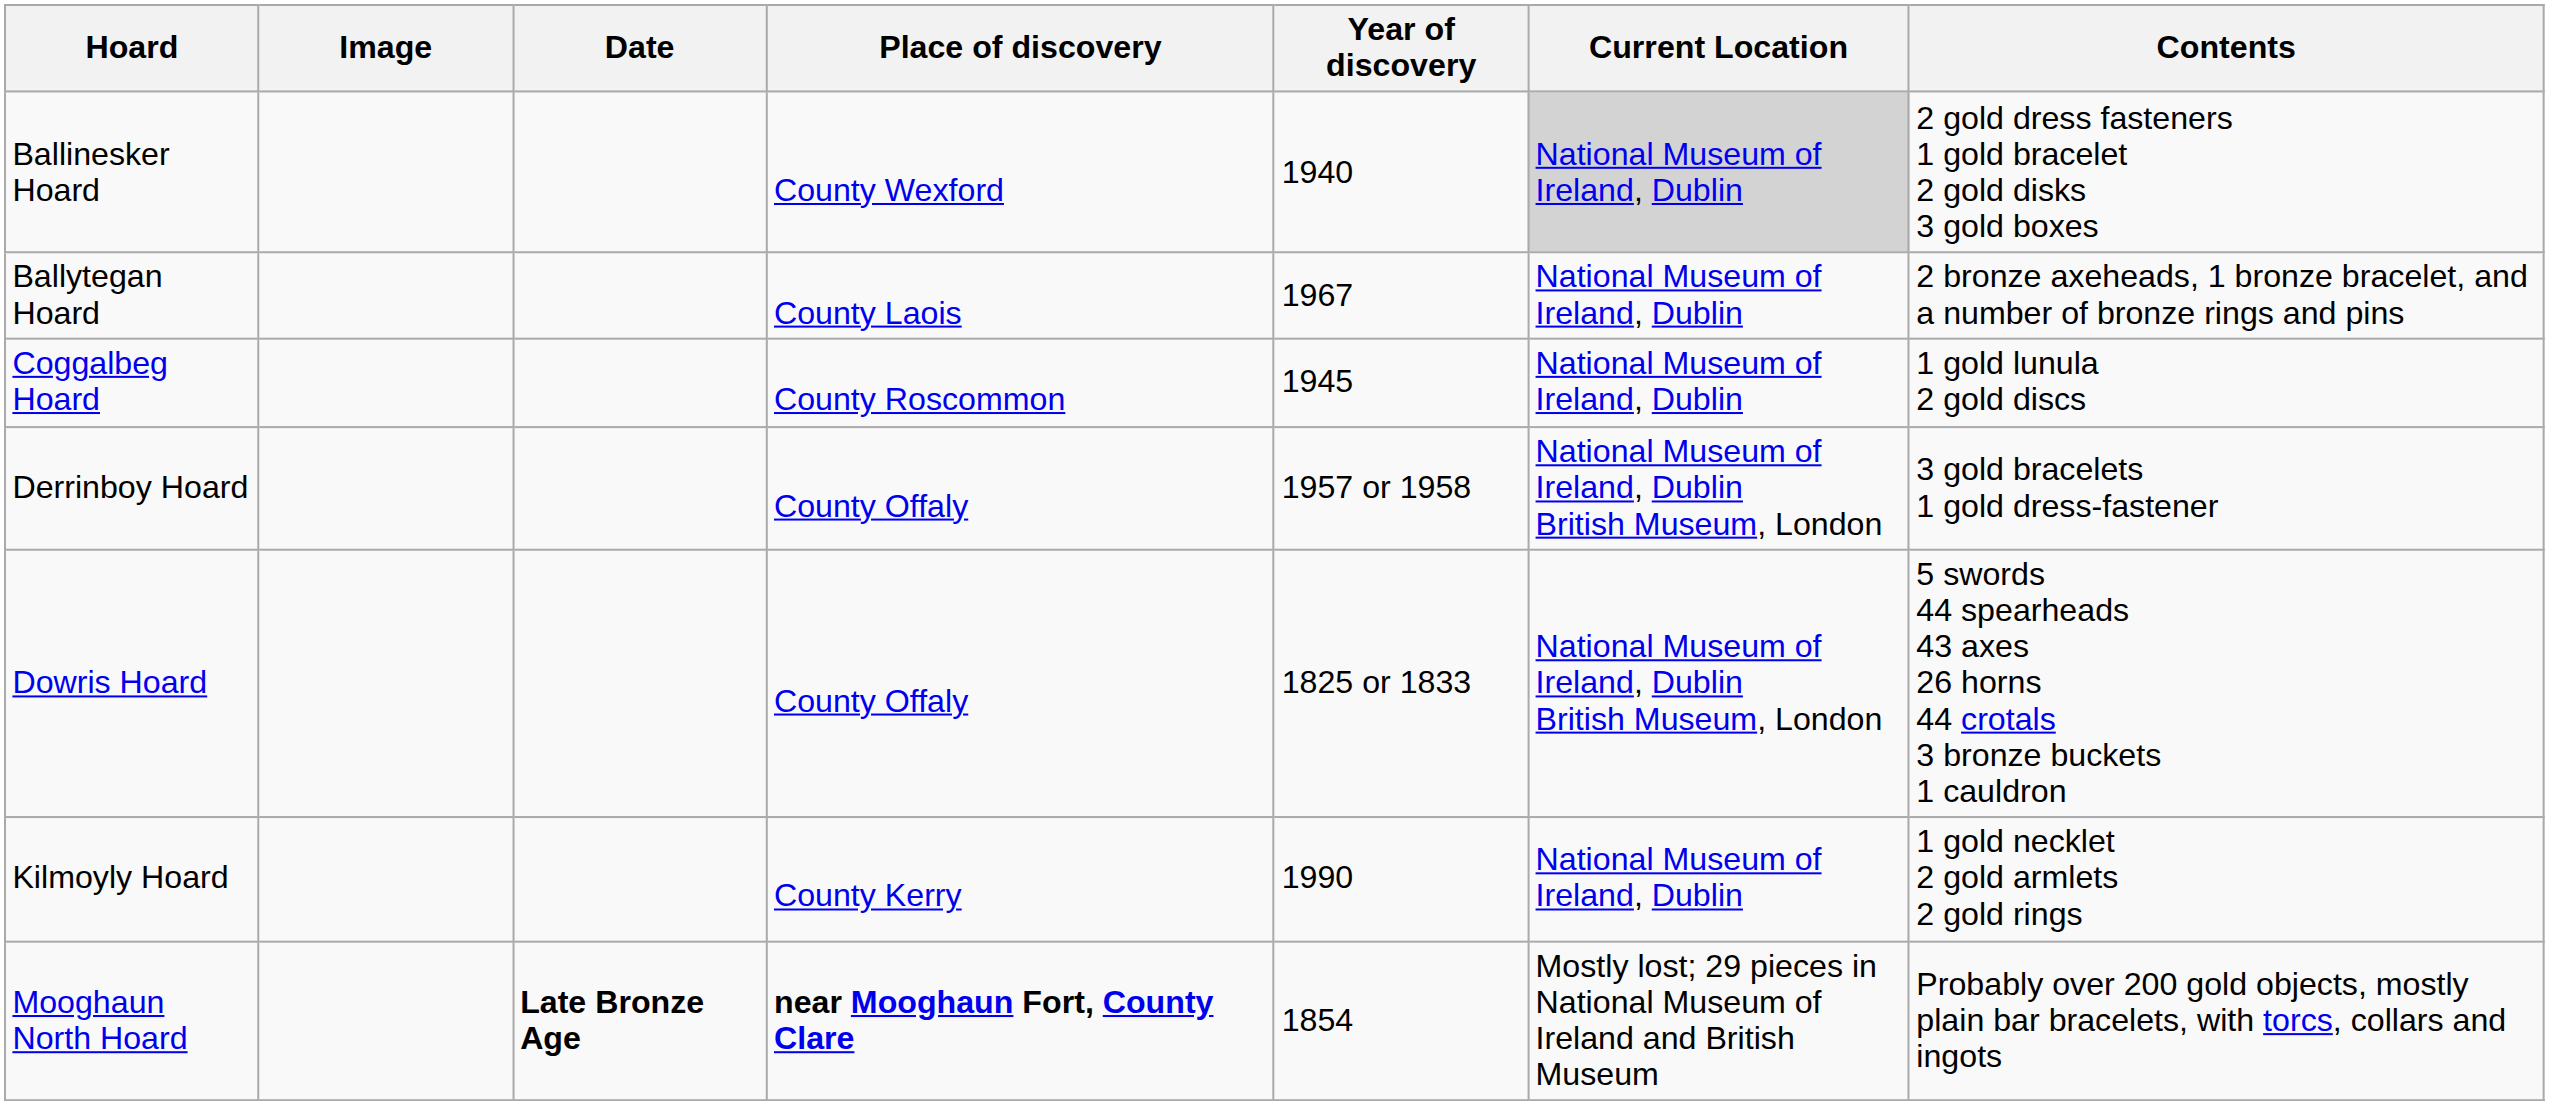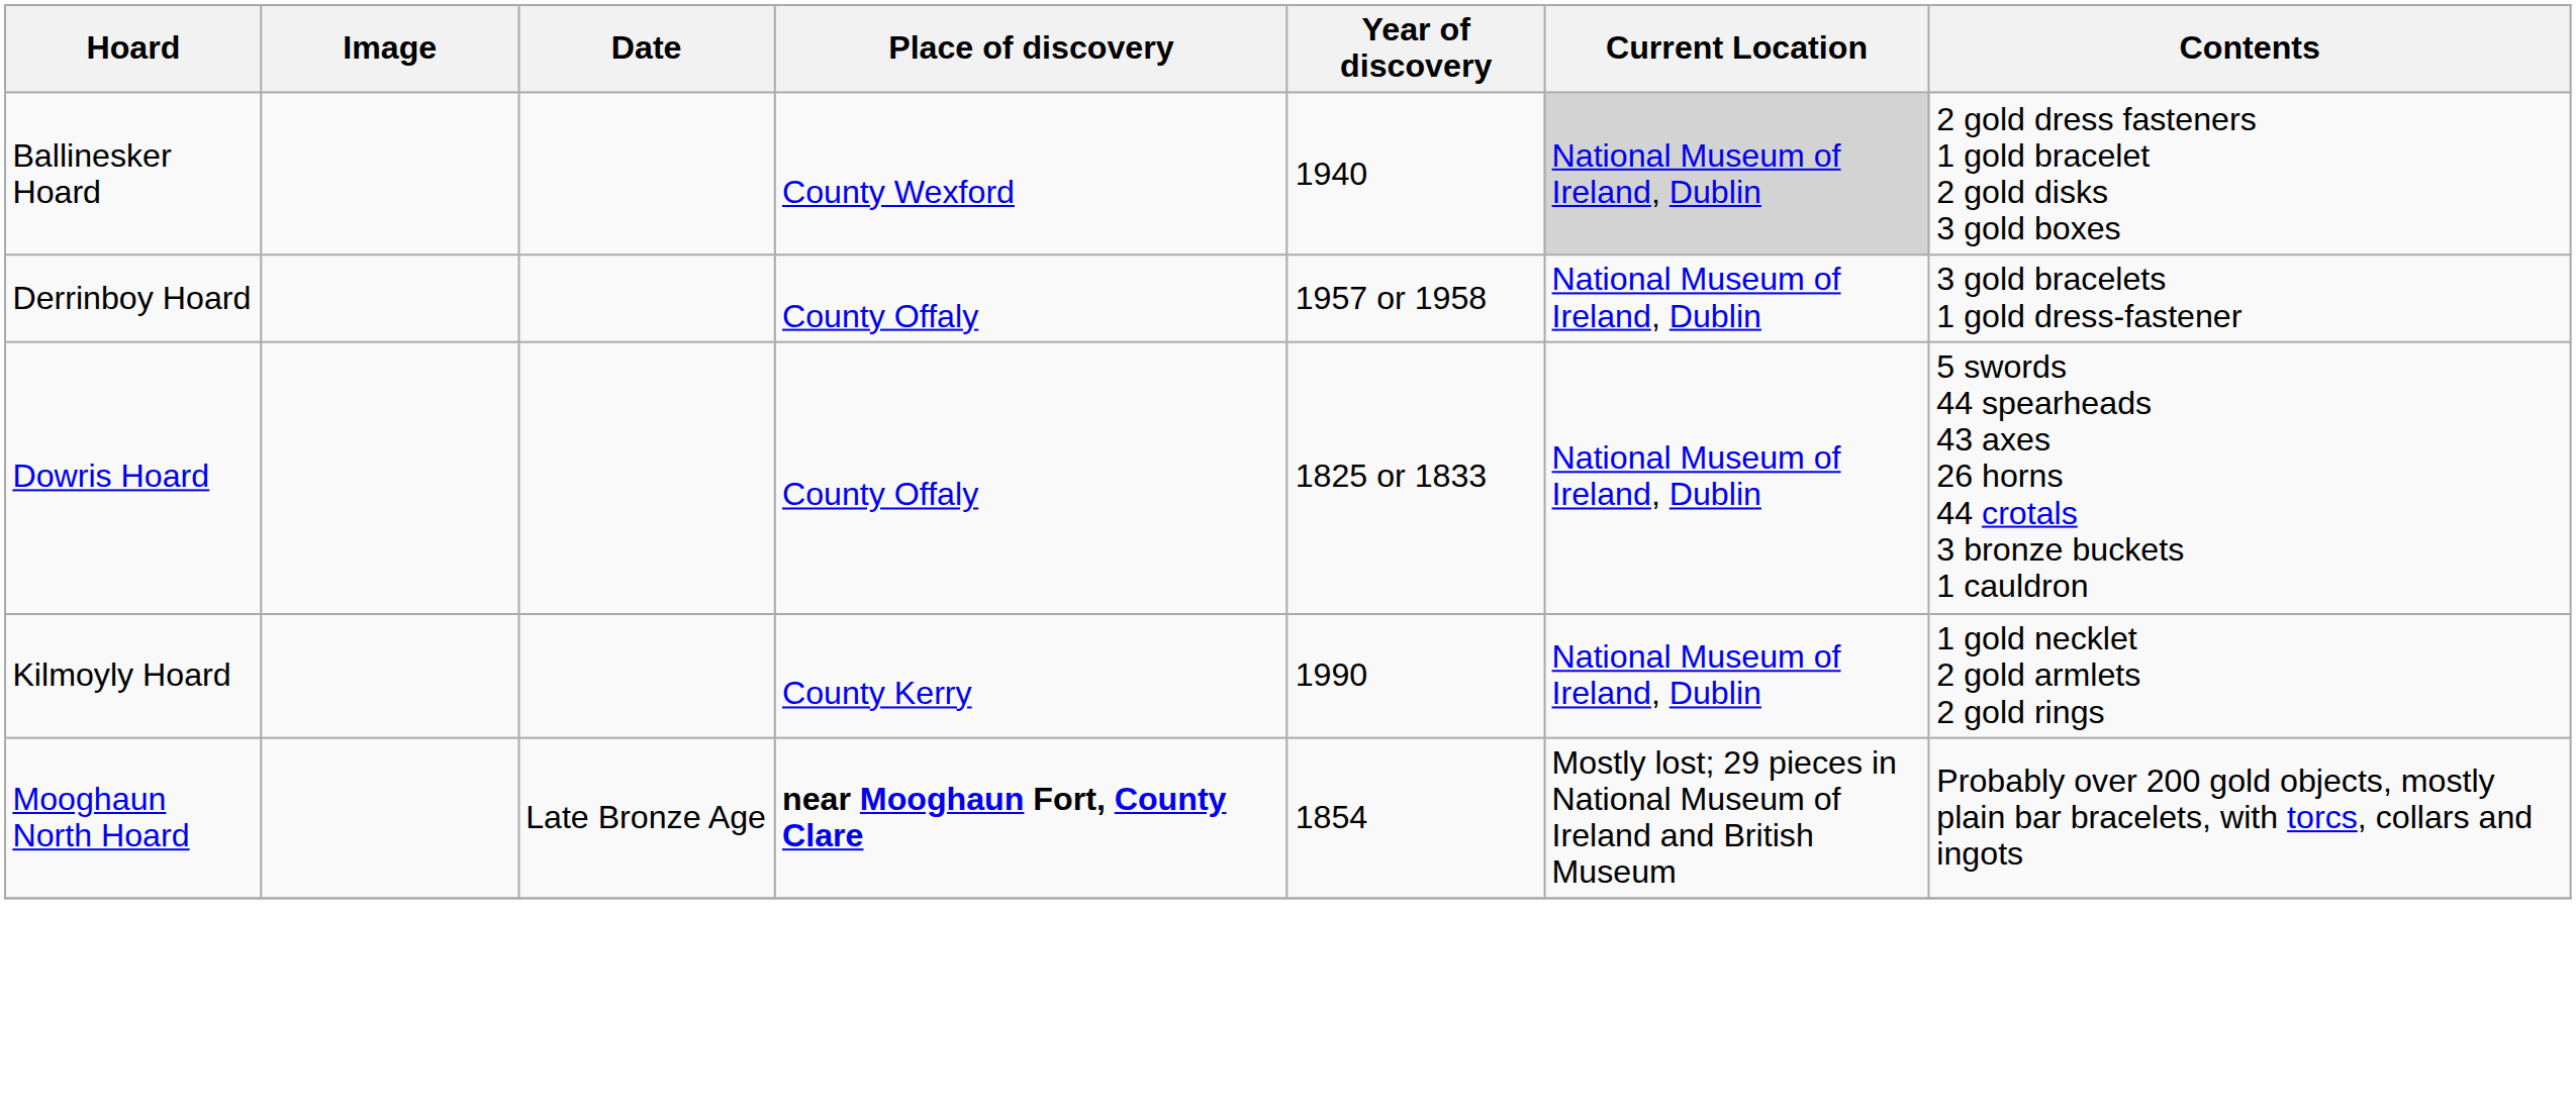- row: Ballytegan Hoard | County Laois | 1967 | National Museum of Ireland, Dublin | 2 bronze axeheads, 1 bronze bracelet, and a number of bronze rings and pins
- row: Coggalbeg Hoard | County Roscommon | 1945 | National Museum of Ireland, Dublin | 1 gold lunula 2 gold discs
Derrinboy Hoard | Current Location: National Museum of Ireland, Dublin British Museum, London -> National Museum of Ireland, Dublin
Dowris Hoard | Current Location: National Museum of Ireland, Dublin British Museum, London -> National Museum of Ireland, Dublin
Mooghaun North Hoard | Date: bold -> normal
